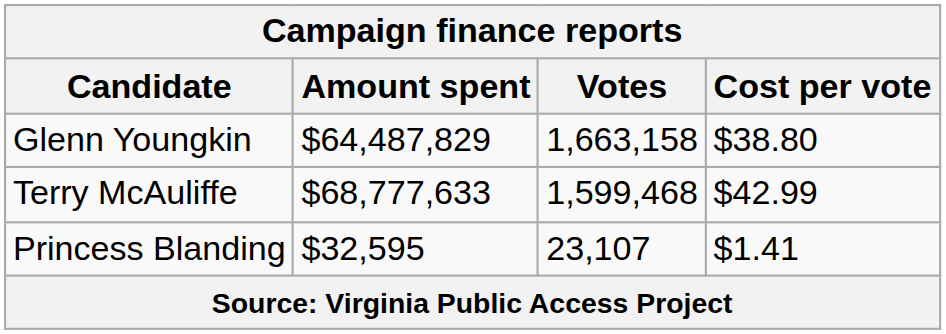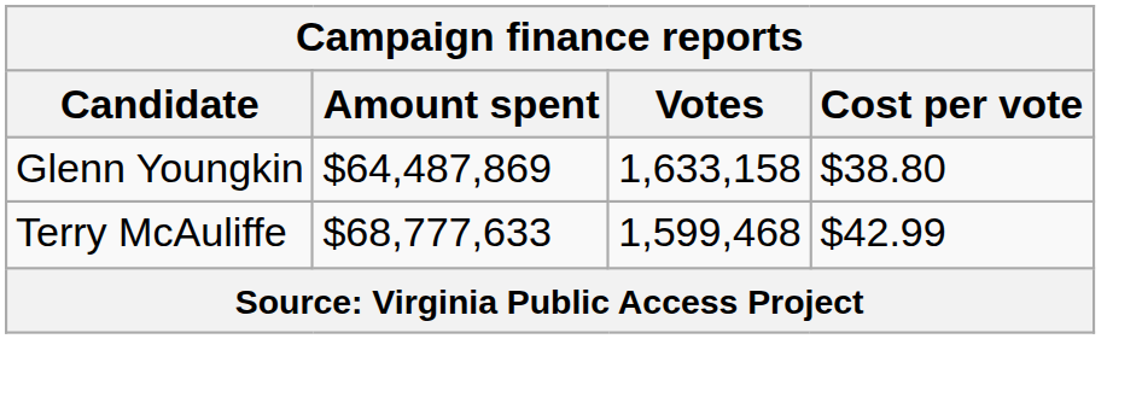Glenn Youngkin | Amount spent: $64,487,829 -> $64,487,869
Glenn Youngkin | Votes: 1,663,158 -> 1,633,158
- row: Princess Blanding | $32,595 | 23,107 | $1.41
